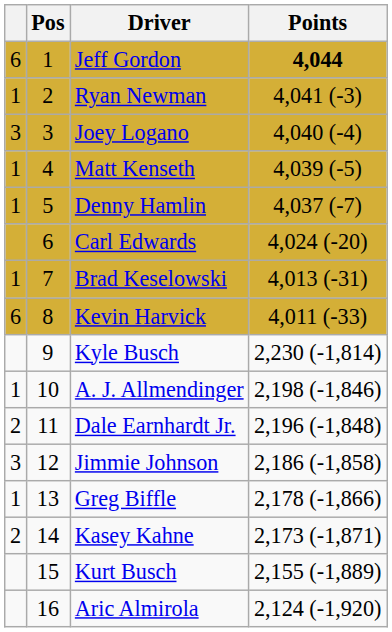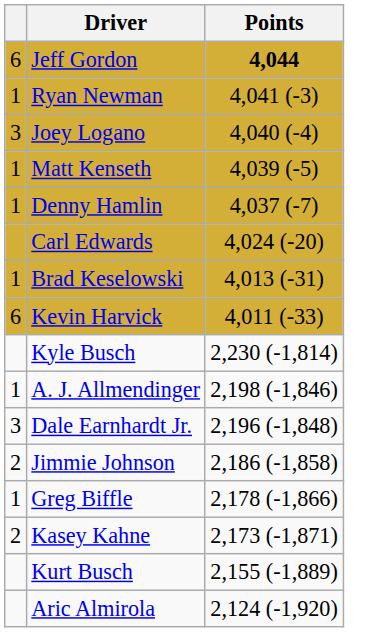- column: Pos | 1 | 2 | 3 | 4 | 5 | 6 | 7 | 8 | 9 | 10 | 11 | 12 | 13 | 14 | 15 | 16
Dale Earnhardt Jr. | column 1: 2 -> 3
Jimmie Johnson | column 1: 3 -> 2
